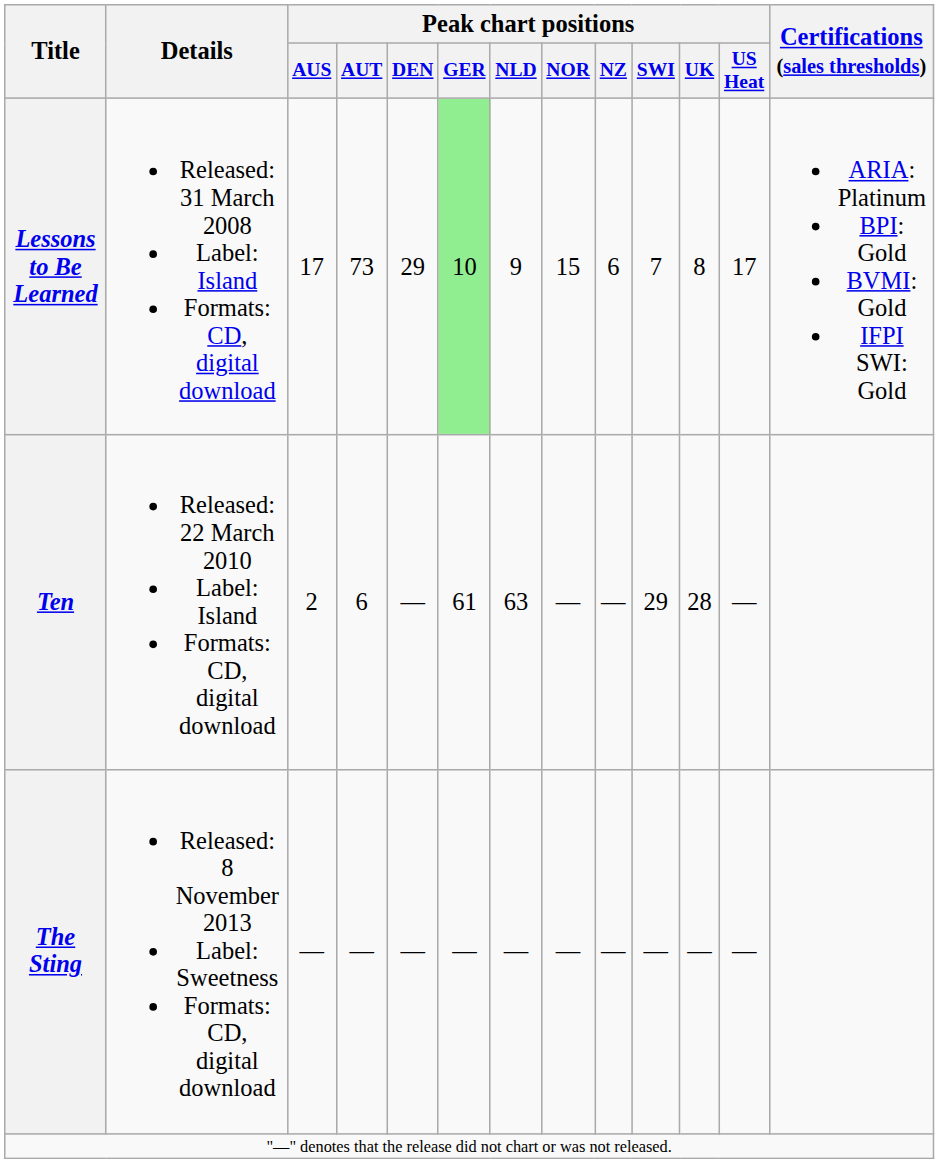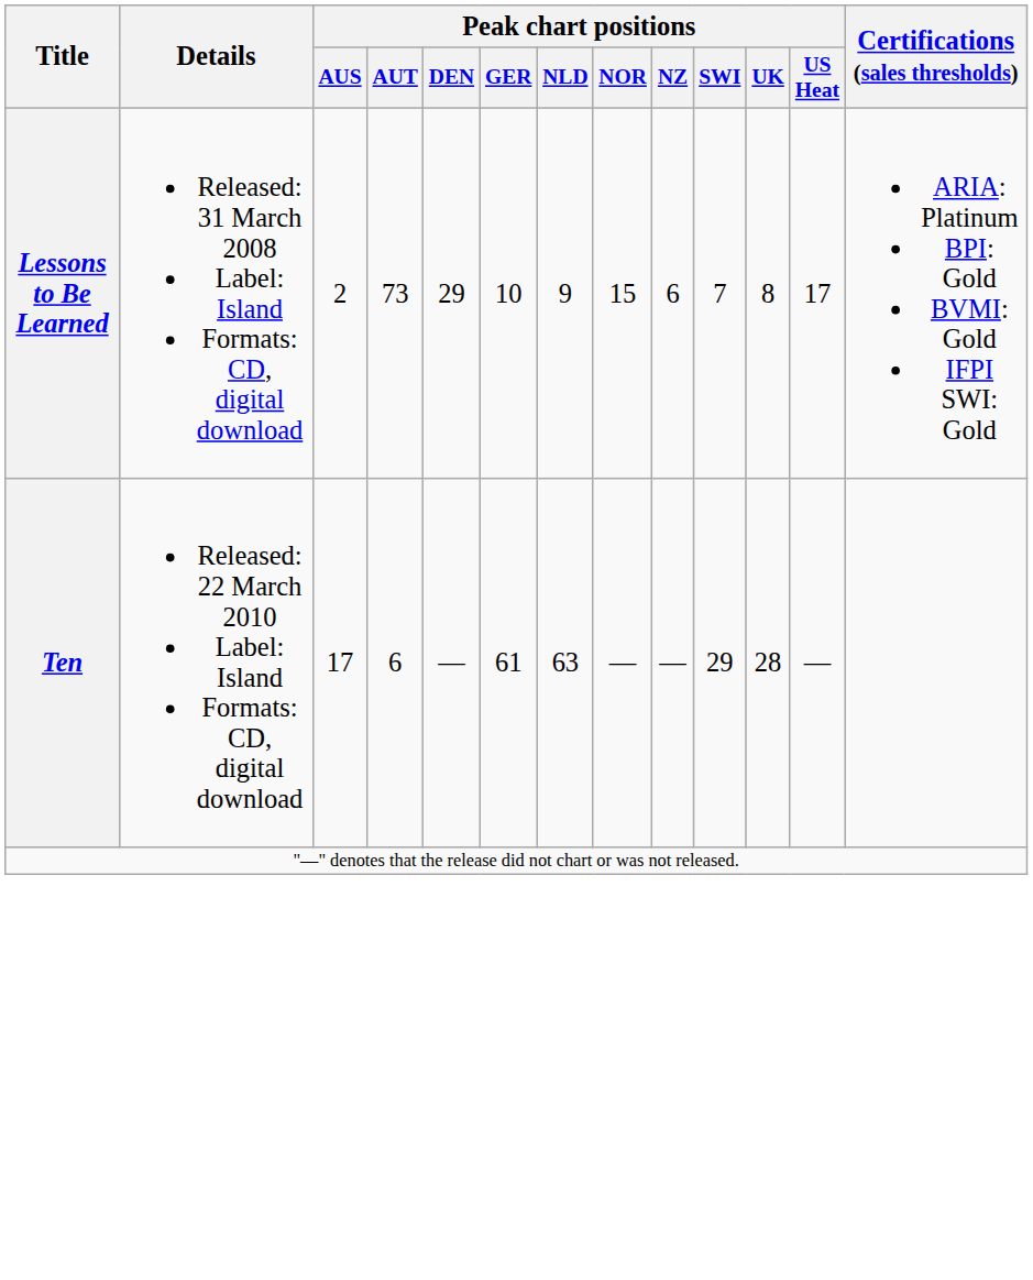Lessons to Be Learned | Peak chart positions / AUS: 17 -> 2
Lessons to Be Learned | Peak chart positions / GER: lightgreen background -> no background
Ten | Peak chart positions / AUS: 2 -> 17
- row: The Sting | Released: 8 November 2013 Label: Sweetness Formats: CD, digital download | — | — | — | — | — | — | — | — | — | —
